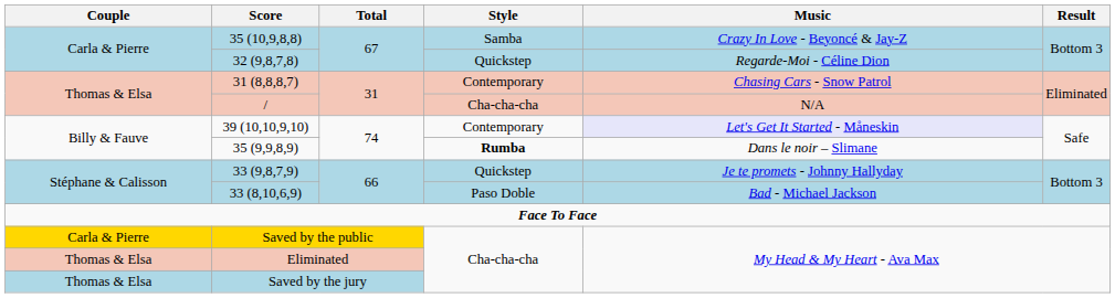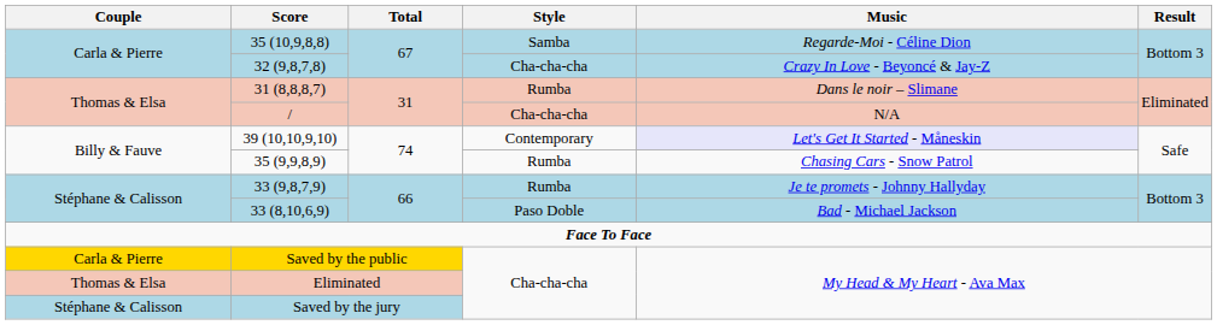35 (10,9,8,8) | Music: Crazy In Love - Beyoncé & Jay-Z -> Regarde-Moi - Céline Dion
32 (9,8,7,8) | Style: Quickstep -> Cha-cha-cha
32 (9,8,7,8) | Music: Regarde-Moi - Céline Dion -> Crazy In Love - Beyoncé & Jay-Z
31 (8,8,8,7) | Style: Contemporary -> Rumba
31 (8,8,8,7) | Music: Chasing Cars - Snow Patrol -> Dans le noir – Slimane
35 (9,9,8,9) | Style: bold -> normal
35 (9,9,8,9) | Music: Dans le noir – Slimane -> Chasing Cars - Snow Patrol
33 (9,8,7,9) | Style: Quickstep -> Rumba
Saved by the jury | Couple: Thomas & Elsa -> Stéphane & Calisson
